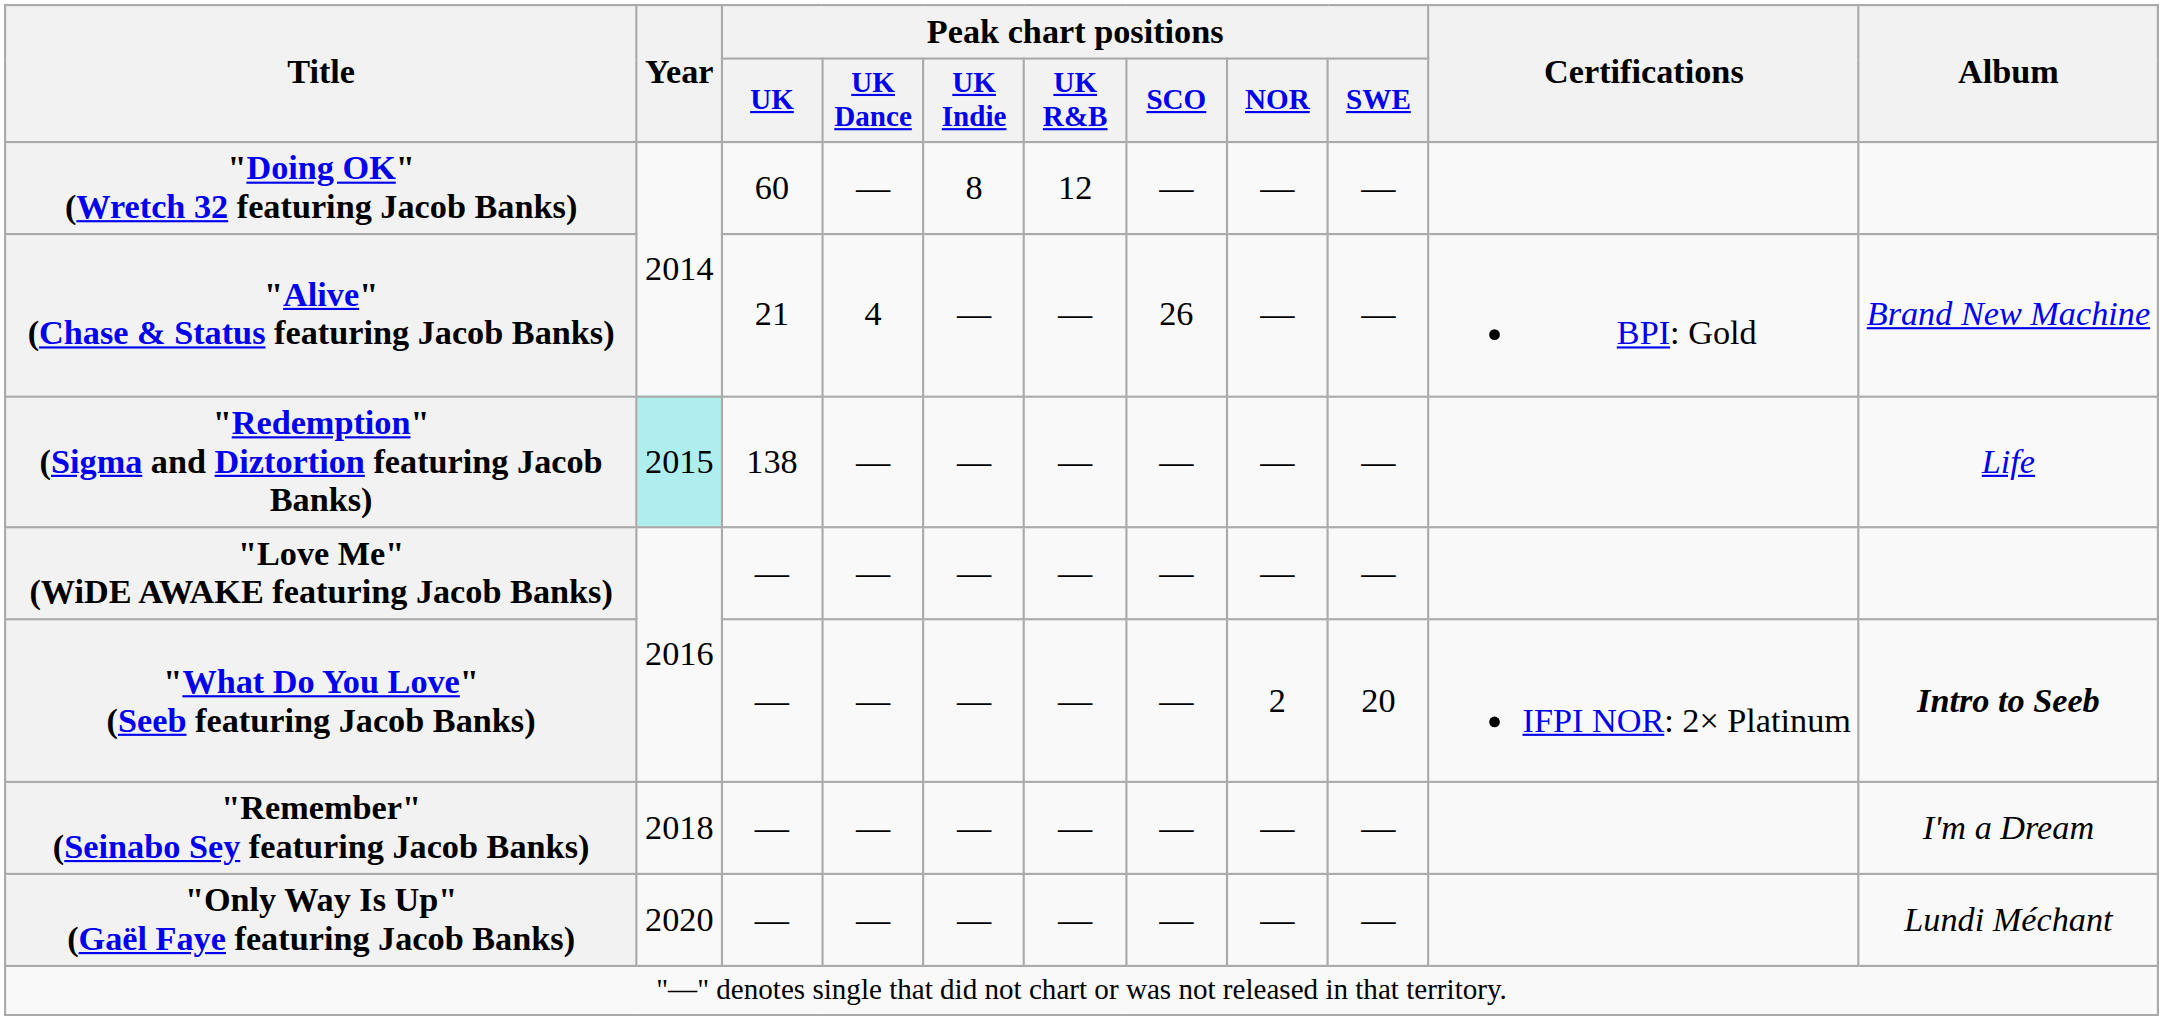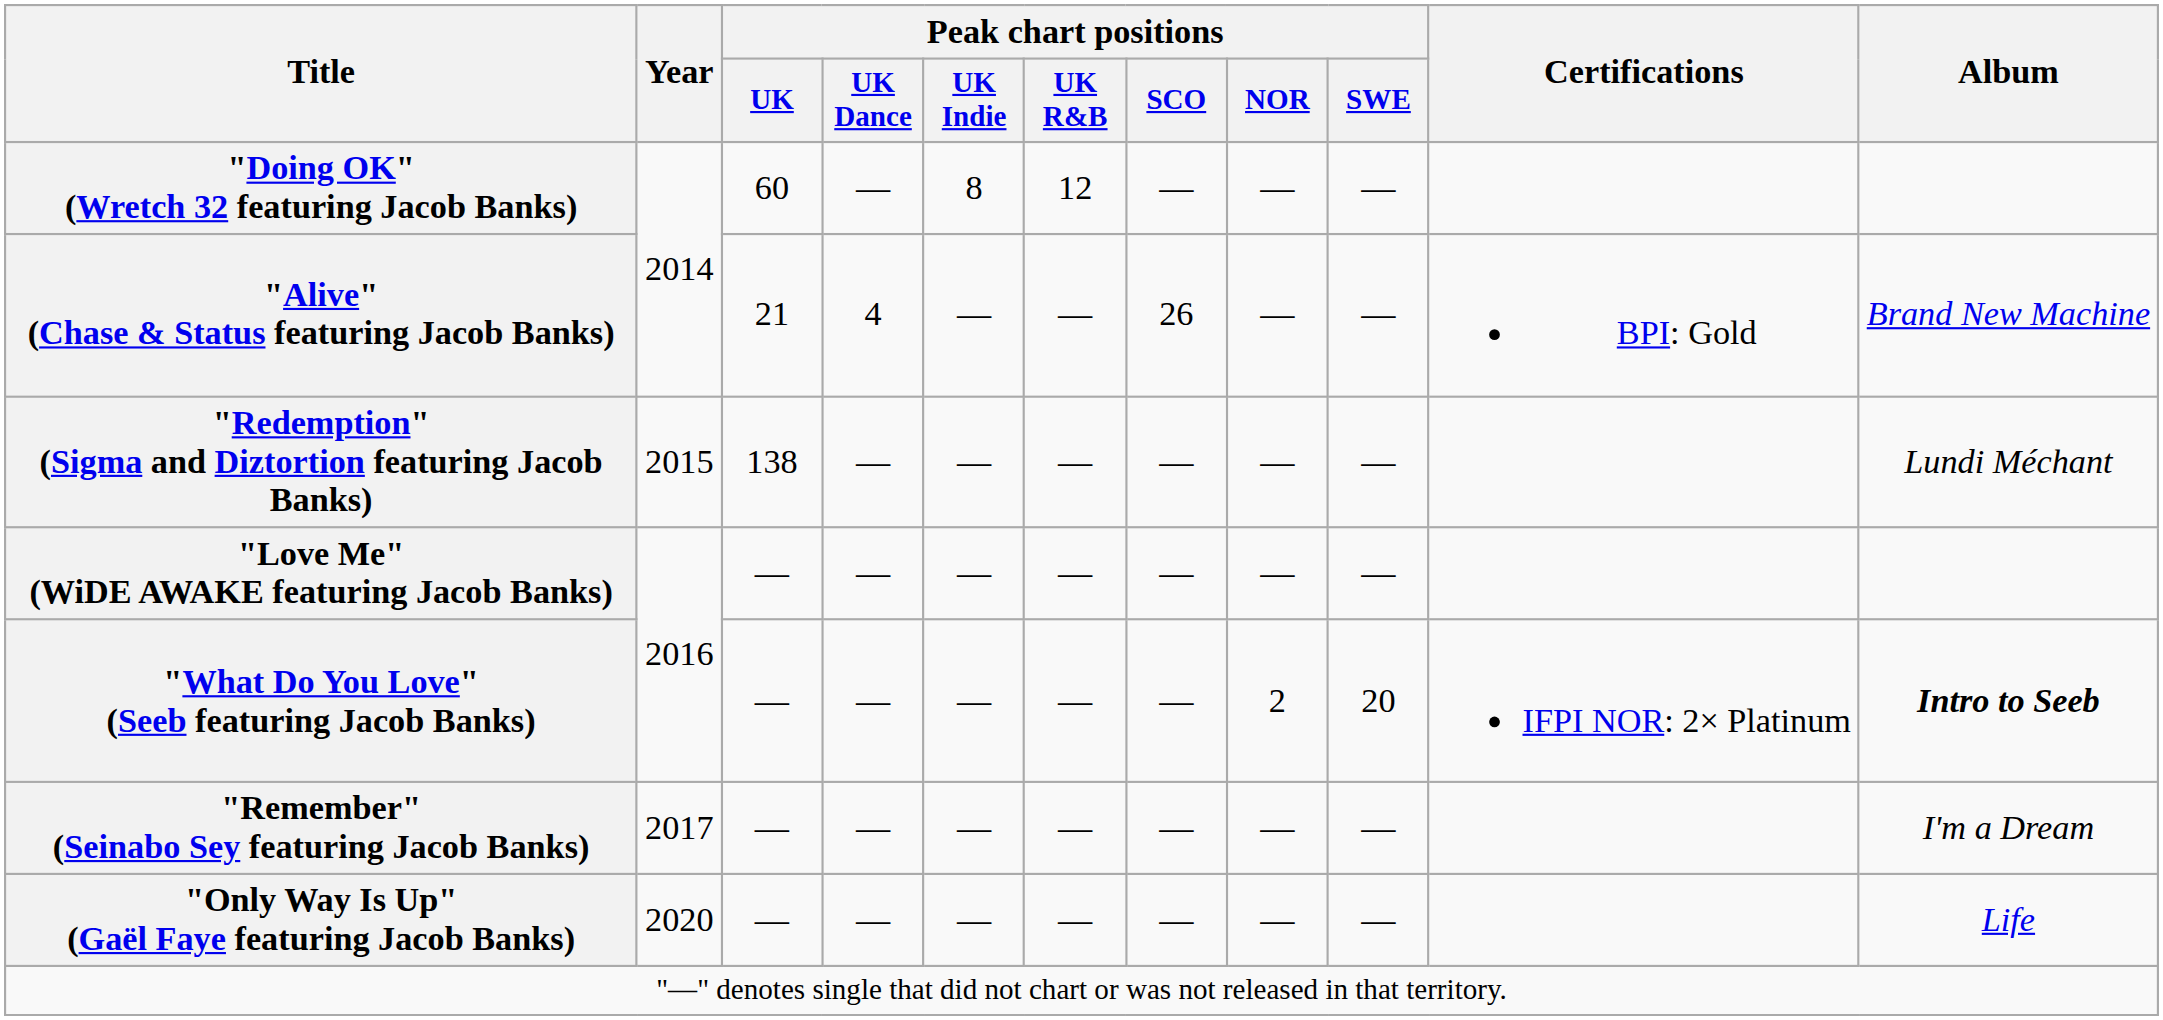"Redemption" (Sigma and Diztortion featuring Jacob Banks) | Year: paleturquoise background -> no background
"Redemption" (Sigma and Diztortion featuring Jacob Banks) | Album: Life -> Lundi Méchant
"Remember" (Seinabo Sey featuring Jacob Banks) | Year: 2018 -> 2017
"Only Way Is Up" (Gaël Faye featuring Jacob Banks) | Album: Lundi Méchant -> Life
